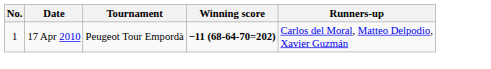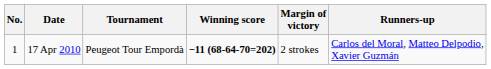+ column: Margin of victory | 2 strokes
